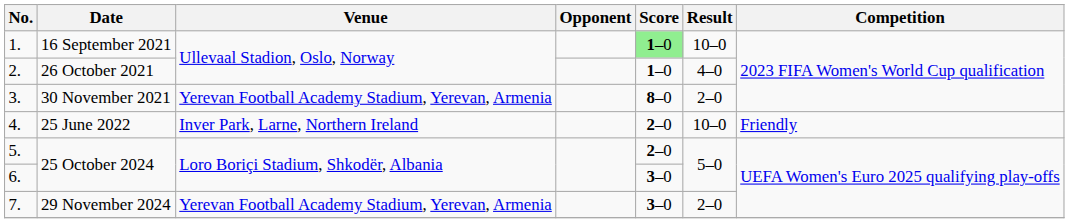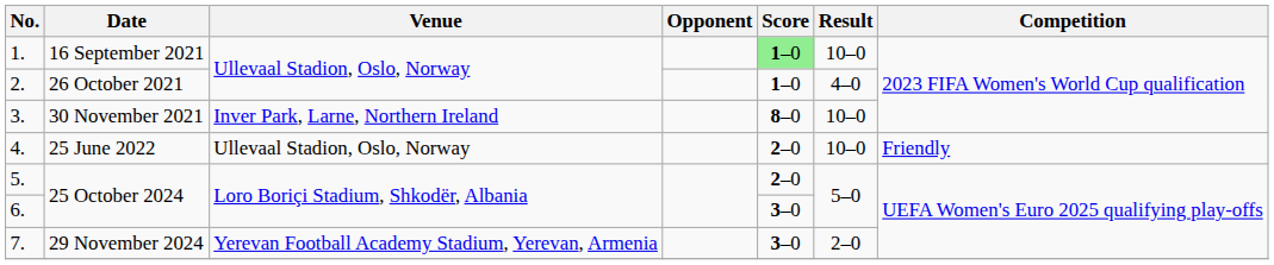3. | Venue: Yerevan Football Academy Stadium, Yerevan, Armenia -> Inver Park, Larne, Northern Ireland
3. | Result: 2–0 -> 10–0
4. | Venue: Inver Park, Larne, Northern Ireland -> Ullevaal Stadion, Oslo, Norway
